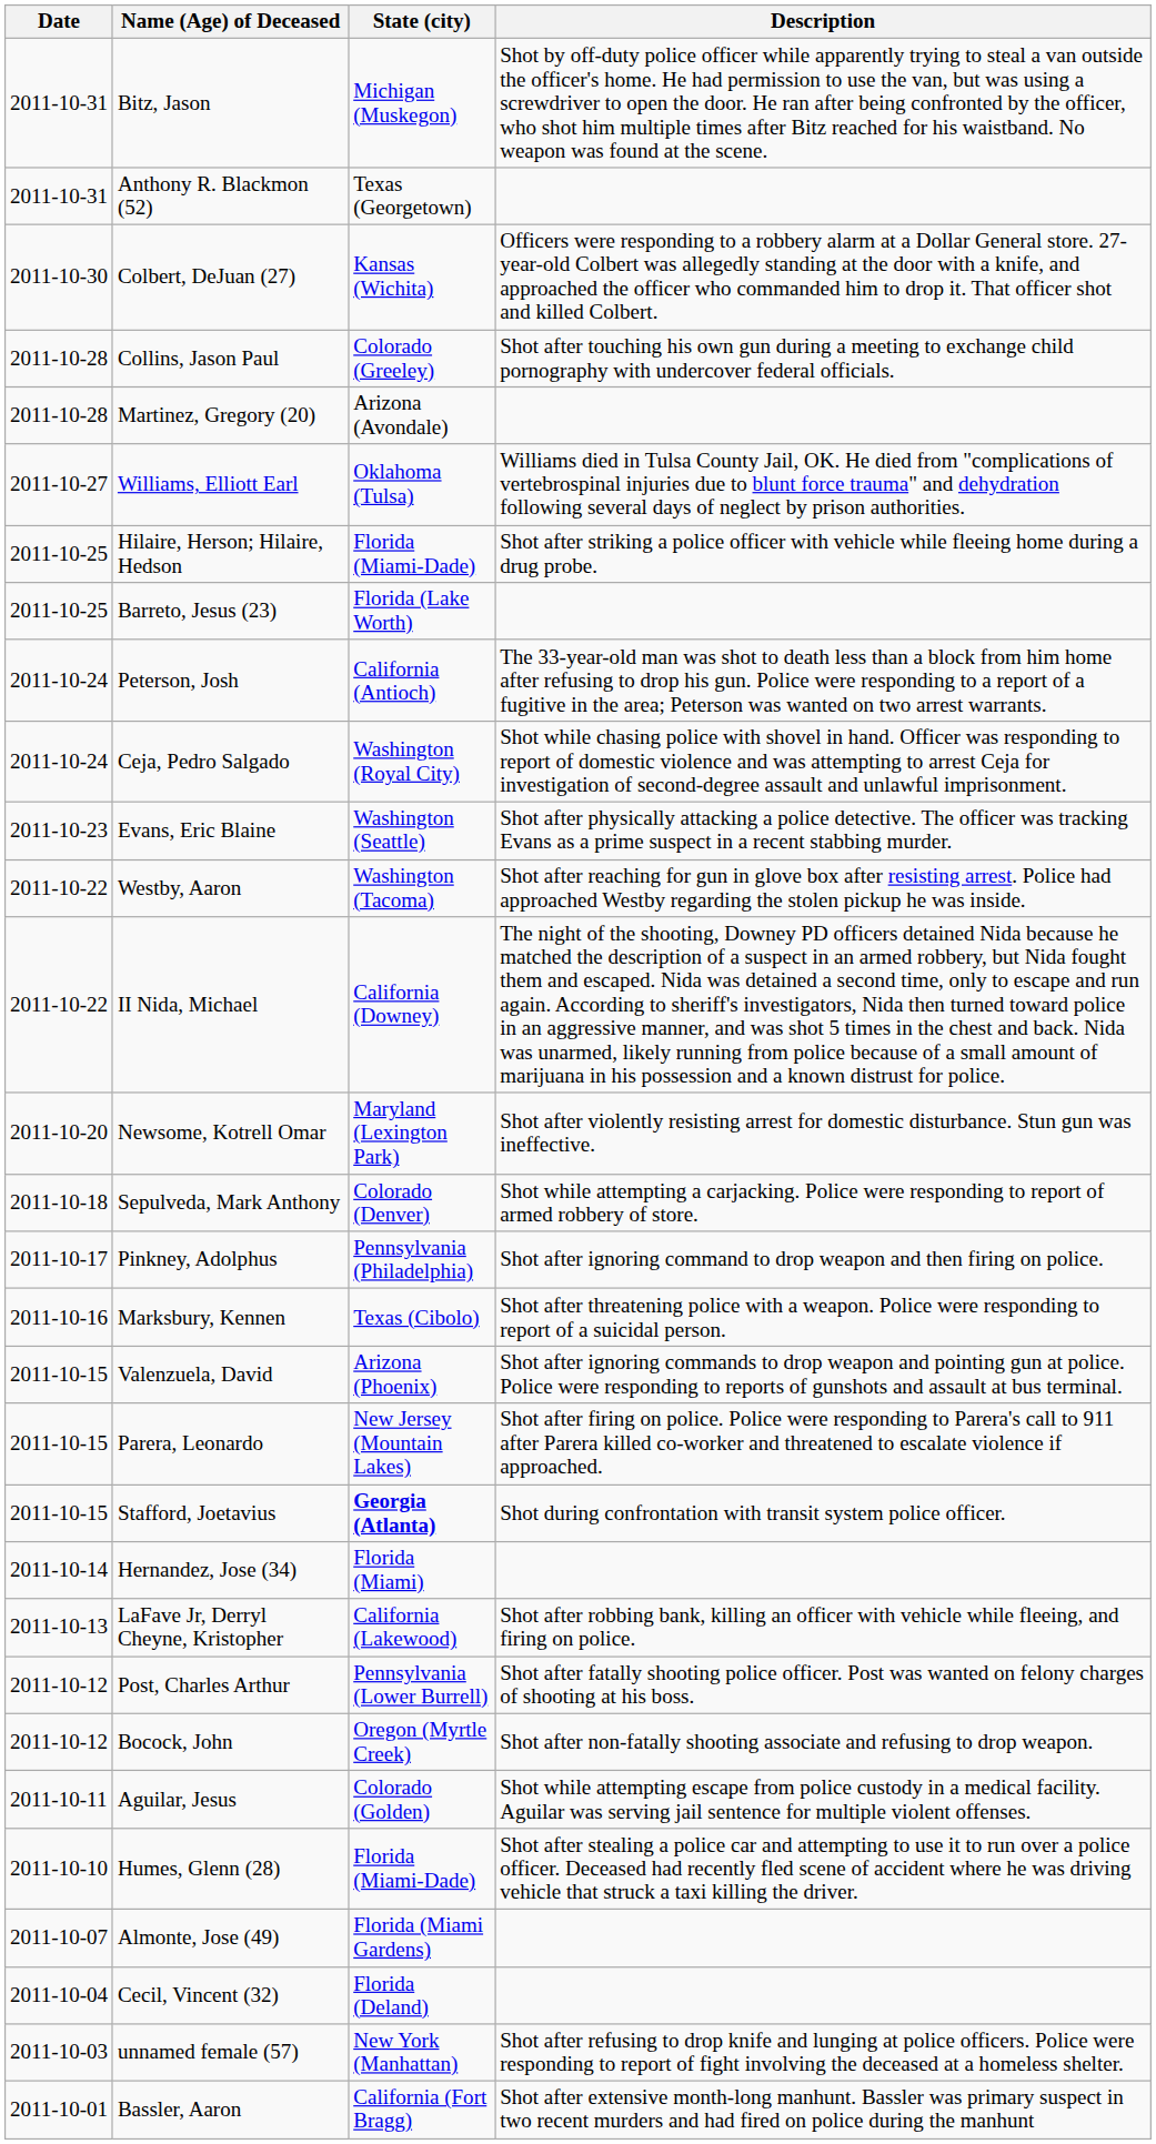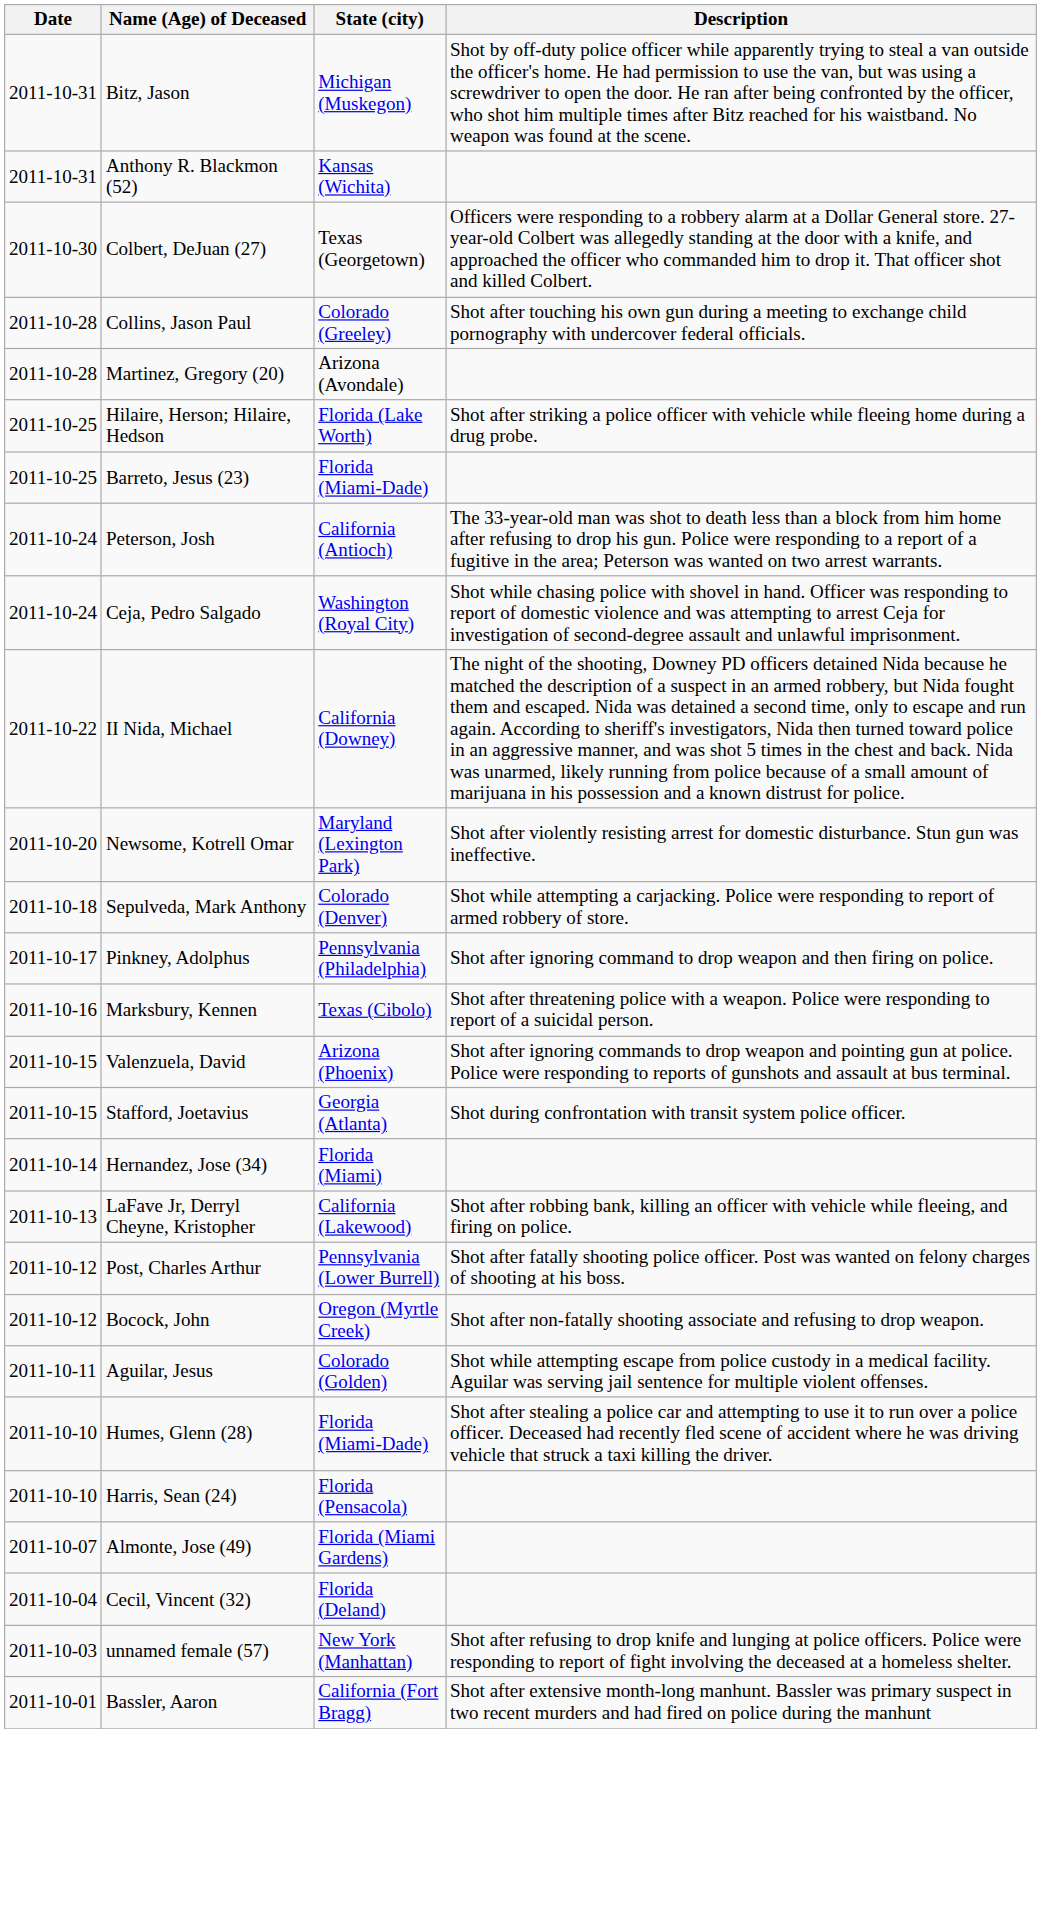Anthony R. Blackmon (52) | State (city): Texas (Georgetown) -> Kansas (Wichita)
Colbert, DeJuan (27) | State (city): Kansas (Wichita) -> Texas (Georgetown)
- row: 2011-10-27 | Williams, Elliott Earl | Oklahoma (Tulsa) | Williams died in Tulsa County Jail, OK. He died from "complications of vertebrospinal injuries due to blunt force trauma" and dehydration following several days of neglect by prison authorities.
Hilaire, Herson; Hilaire, Hedson | State (city): Florida (Miami-Dade) -> Florida (Lake Worth)
Barreto, Jesus (23) | State (city): Florida (Lake Worth) -> Florida (Miami-Dade)
- row: 2011-10-23 | Evans, Eric Blaine | Washington (Seattle) | Shot after physically attacking a police detective. The officer was tracking Evans as a prime suspect in a recent stabbing murder.
- row: 2011-10-22 | Westby, Aaron | Washington (Tacoma) | Shot after reaching for gun in glove box after resisting arrest. Police had approached Westby regarding the stolen pickup he was inside.
- row: 2011-10-15 | Parera, Leonardo | New Jersey (Mountain Lakes) | Shot after firing on police. Police were responding to Parera's call to 911 after Parera killed co-worker and threatened to escalate violence if approached.
Stafford, Joetavius | State (city): bold -> normal
+ row: 2011-10-10 | Harris, Sean (24) | Florida (Pensacola)
